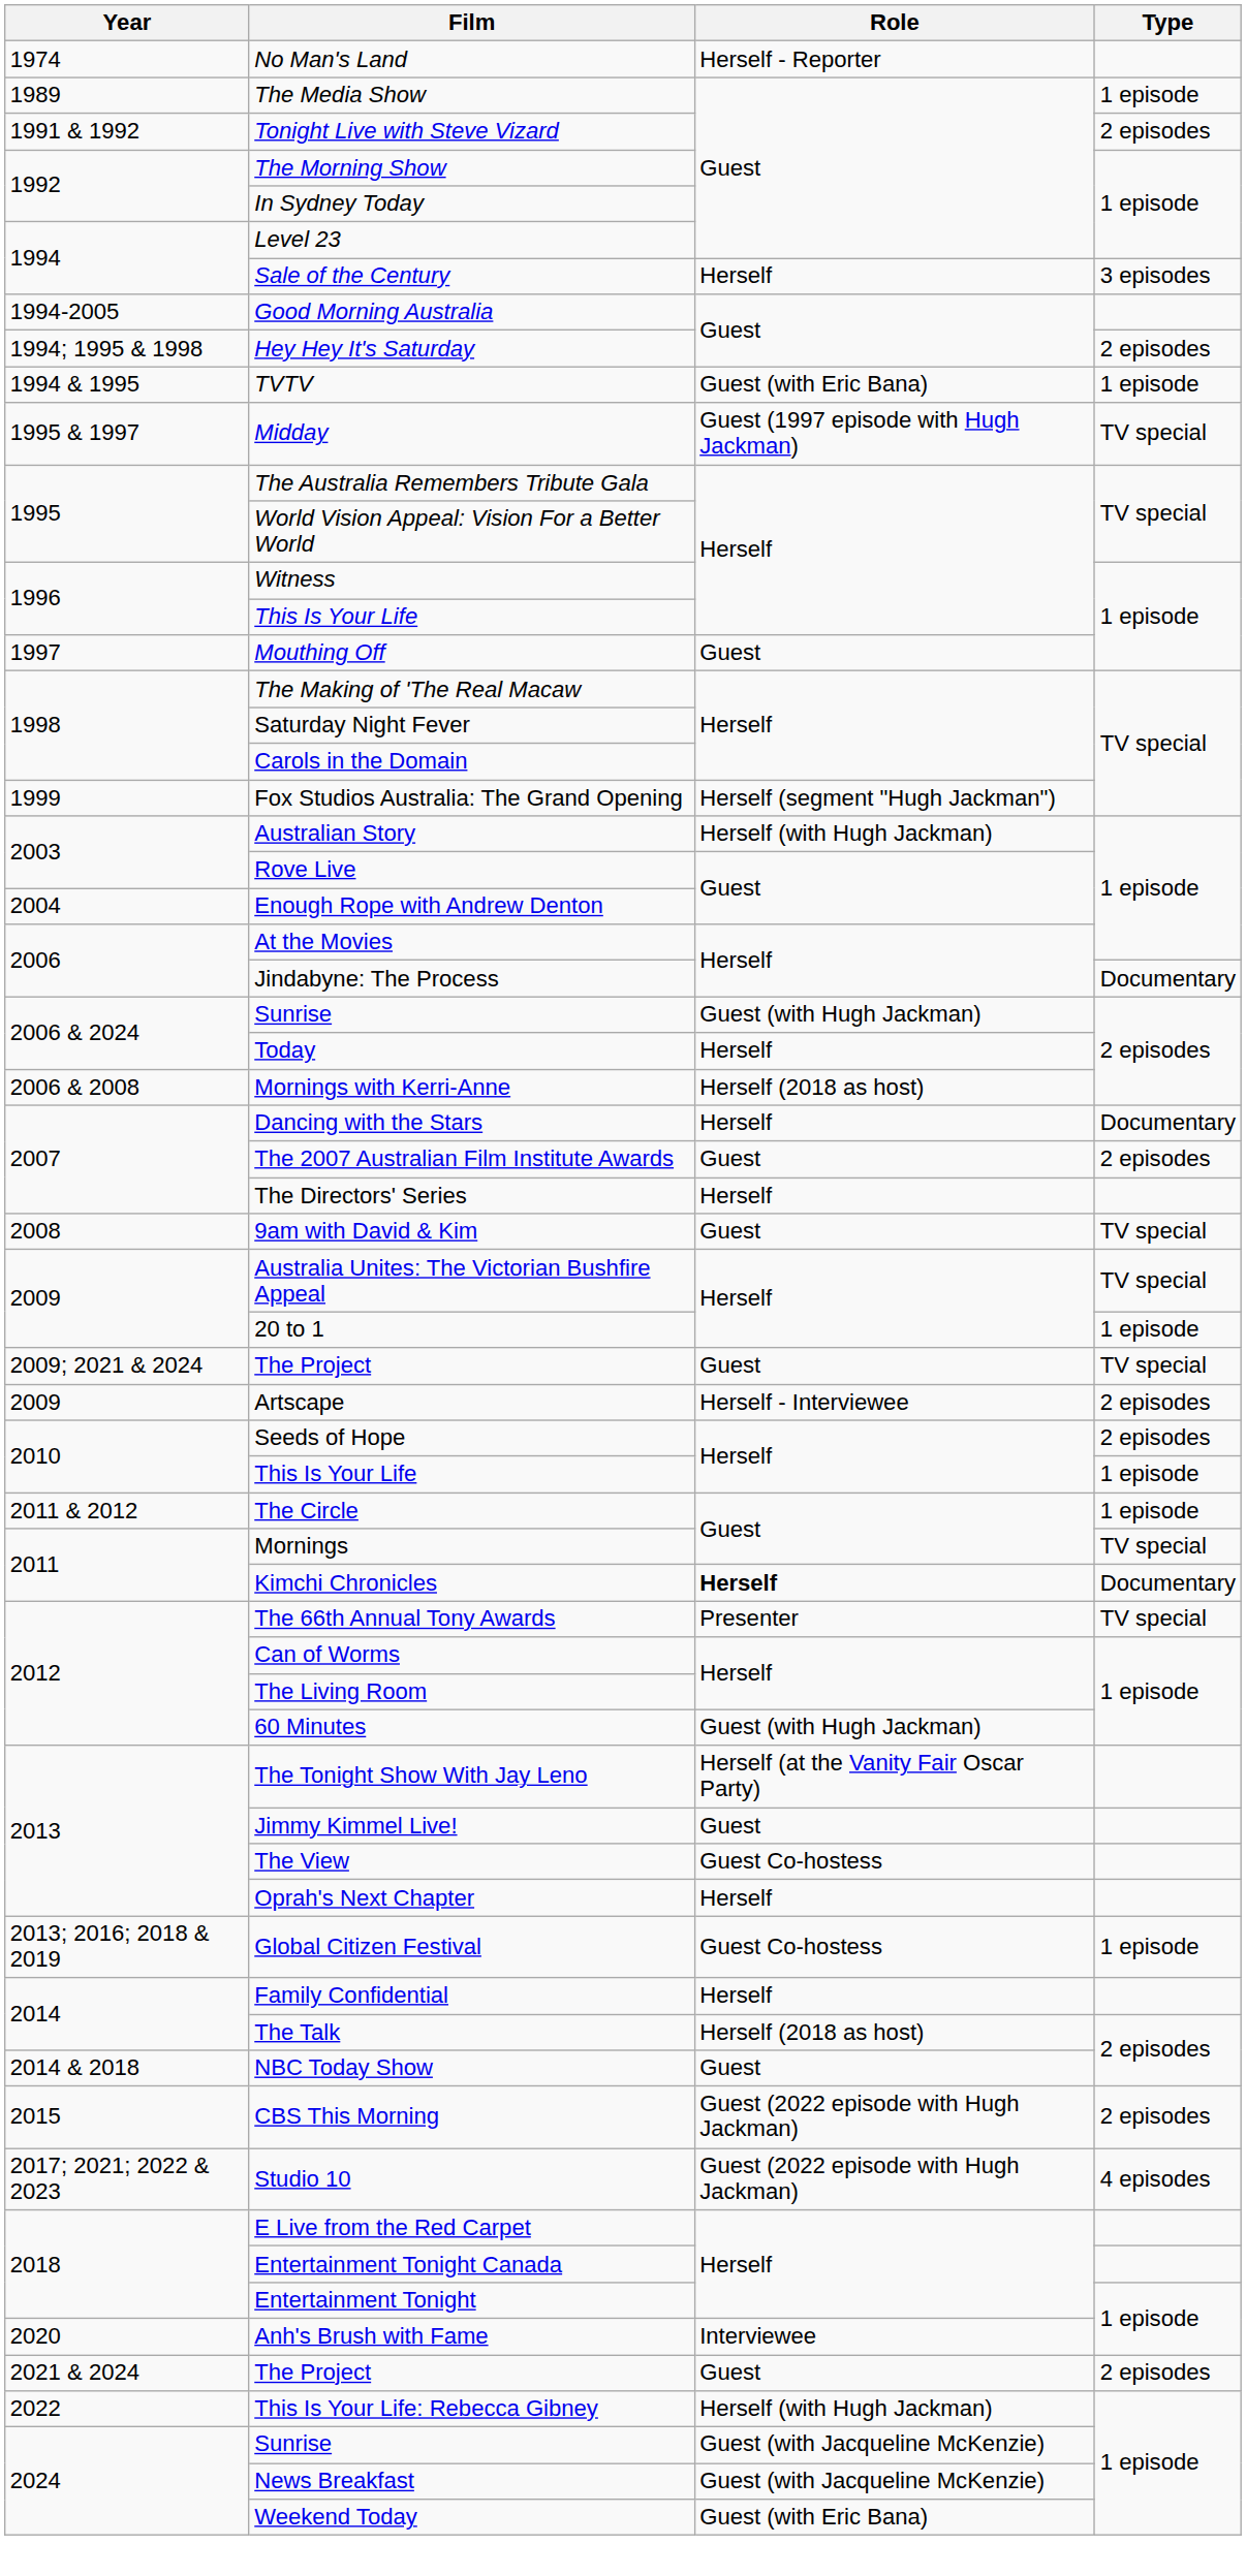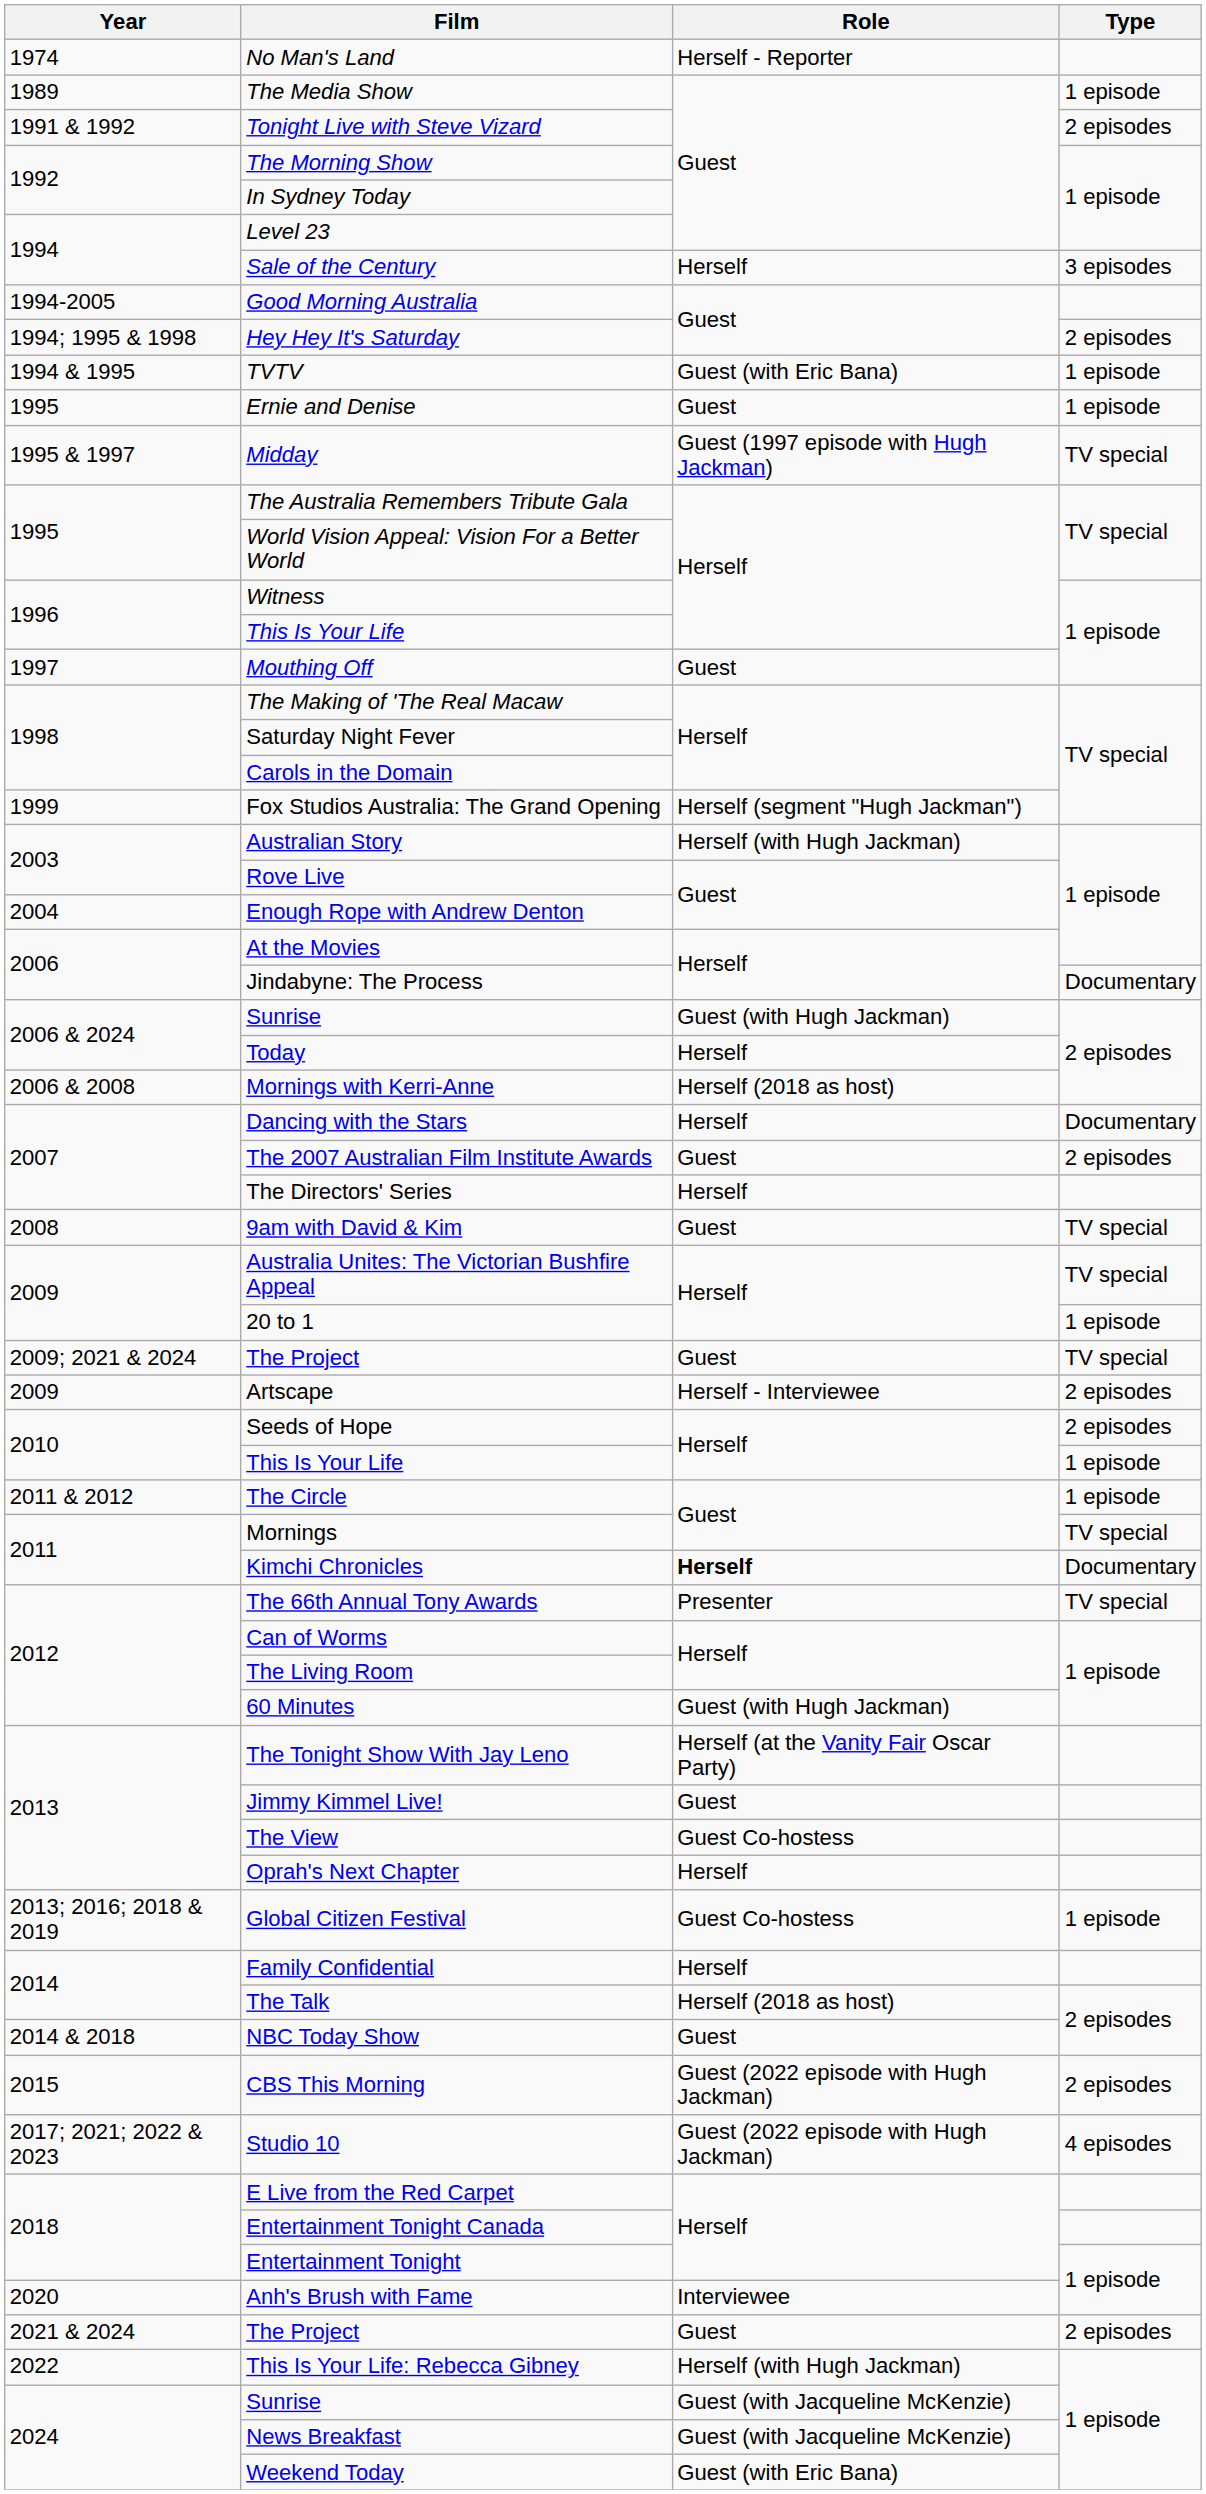+ row: 1995 | Ernie and Denise | Guest | 1 episode
